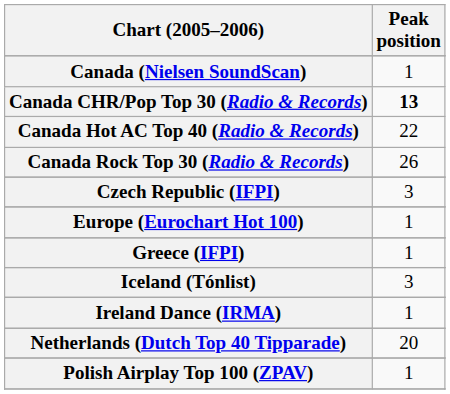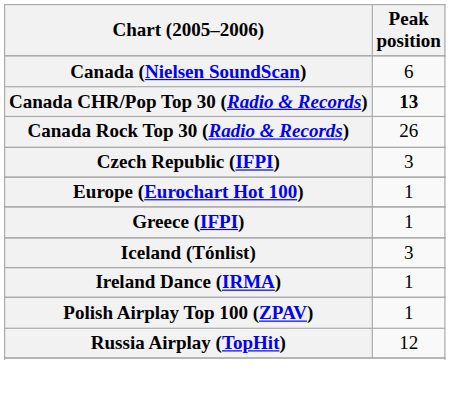Canada (Nielsen SoundScan) | Peak position: 1 -> 6
- row: Canada Hot AC Top 40 (Radio & Records) | 22
- row: Netherlands (Dutch Top 40 Tipparade) | 20
+ row: Russia Airplay (TopHit) | 12
